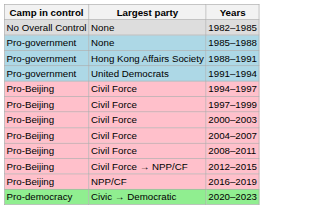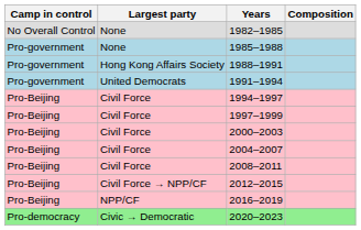+ column: Composition
